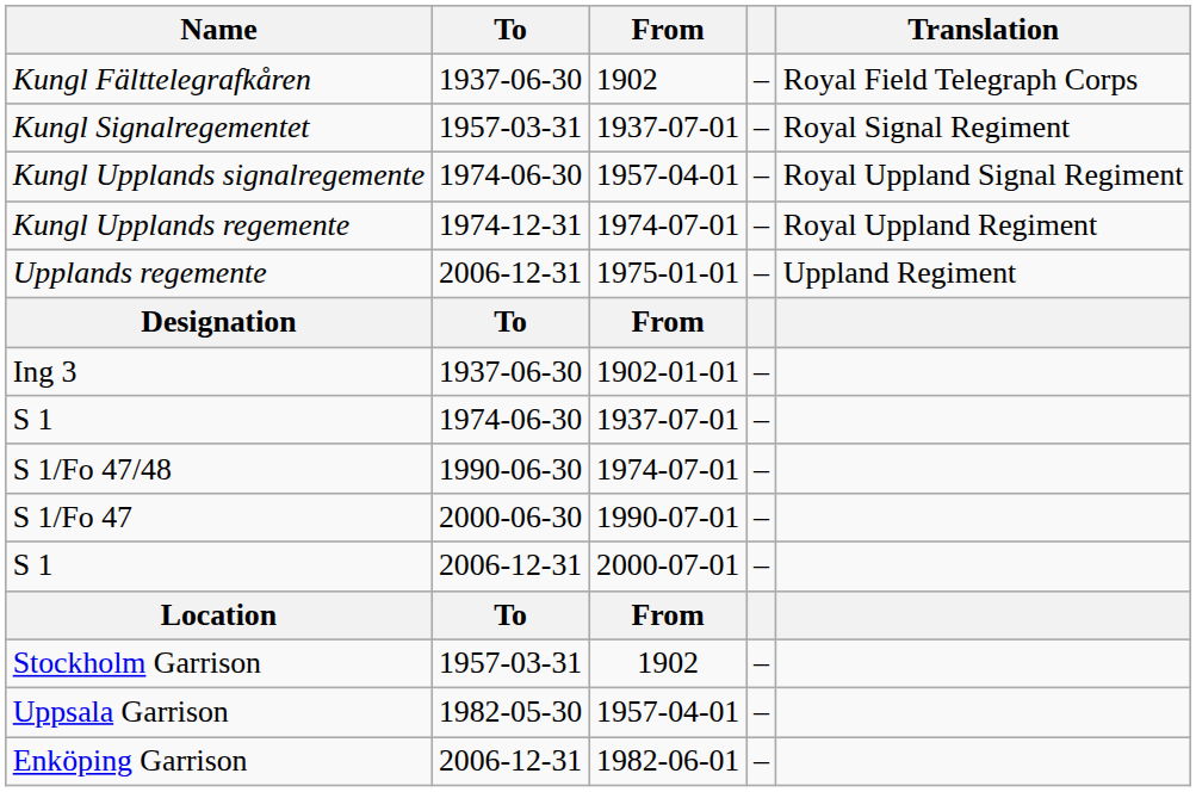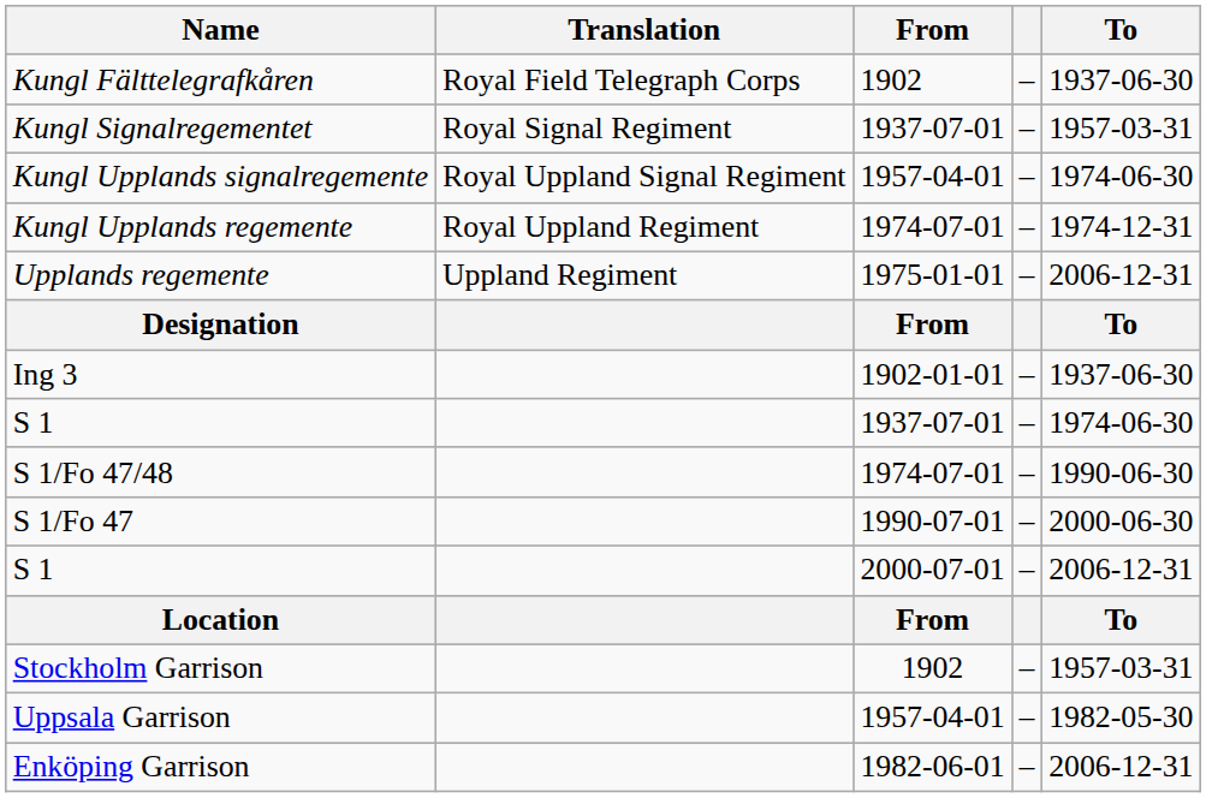columns swapped: Translation <-> To
